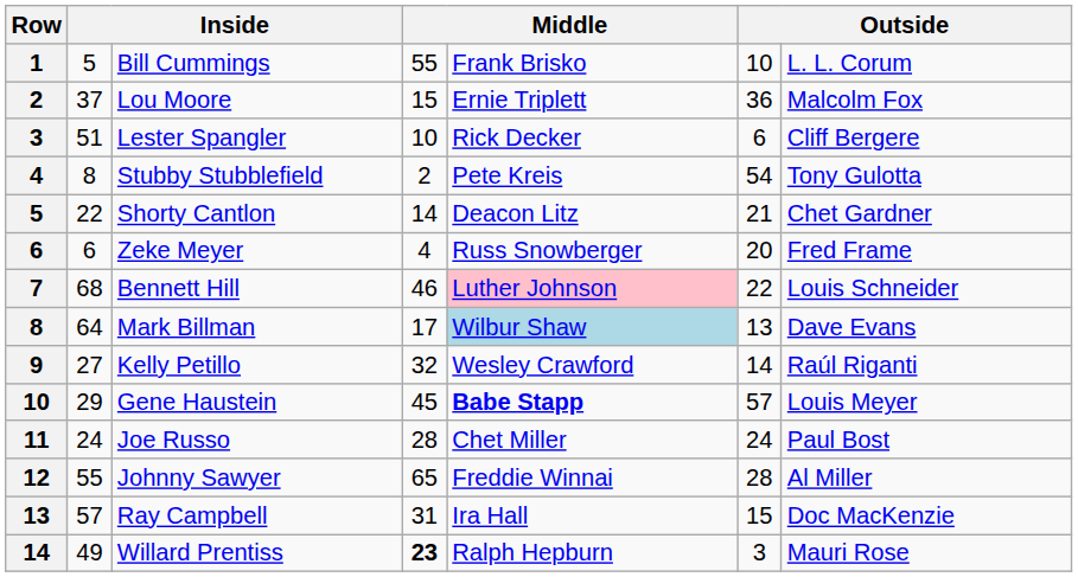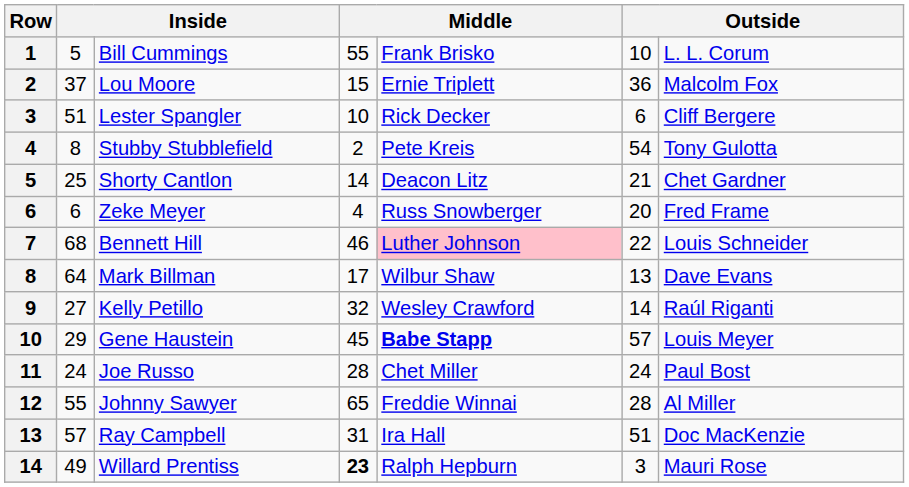Shorty Cantlon | column 2: 22 -> 25
Mark Billman | column 5: lightblue background -> no background
Ray Campbell | column 6: 15 -> 51
